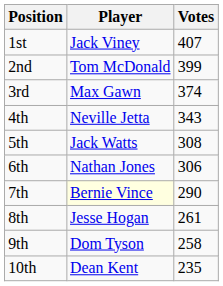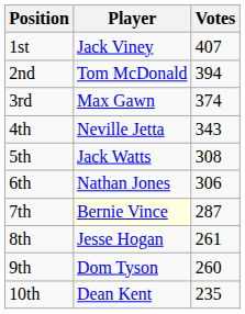2nd | Votes: 399 -> 394
7th | Votes: 290 -> 287
9th | Votes: 258 -> 260
